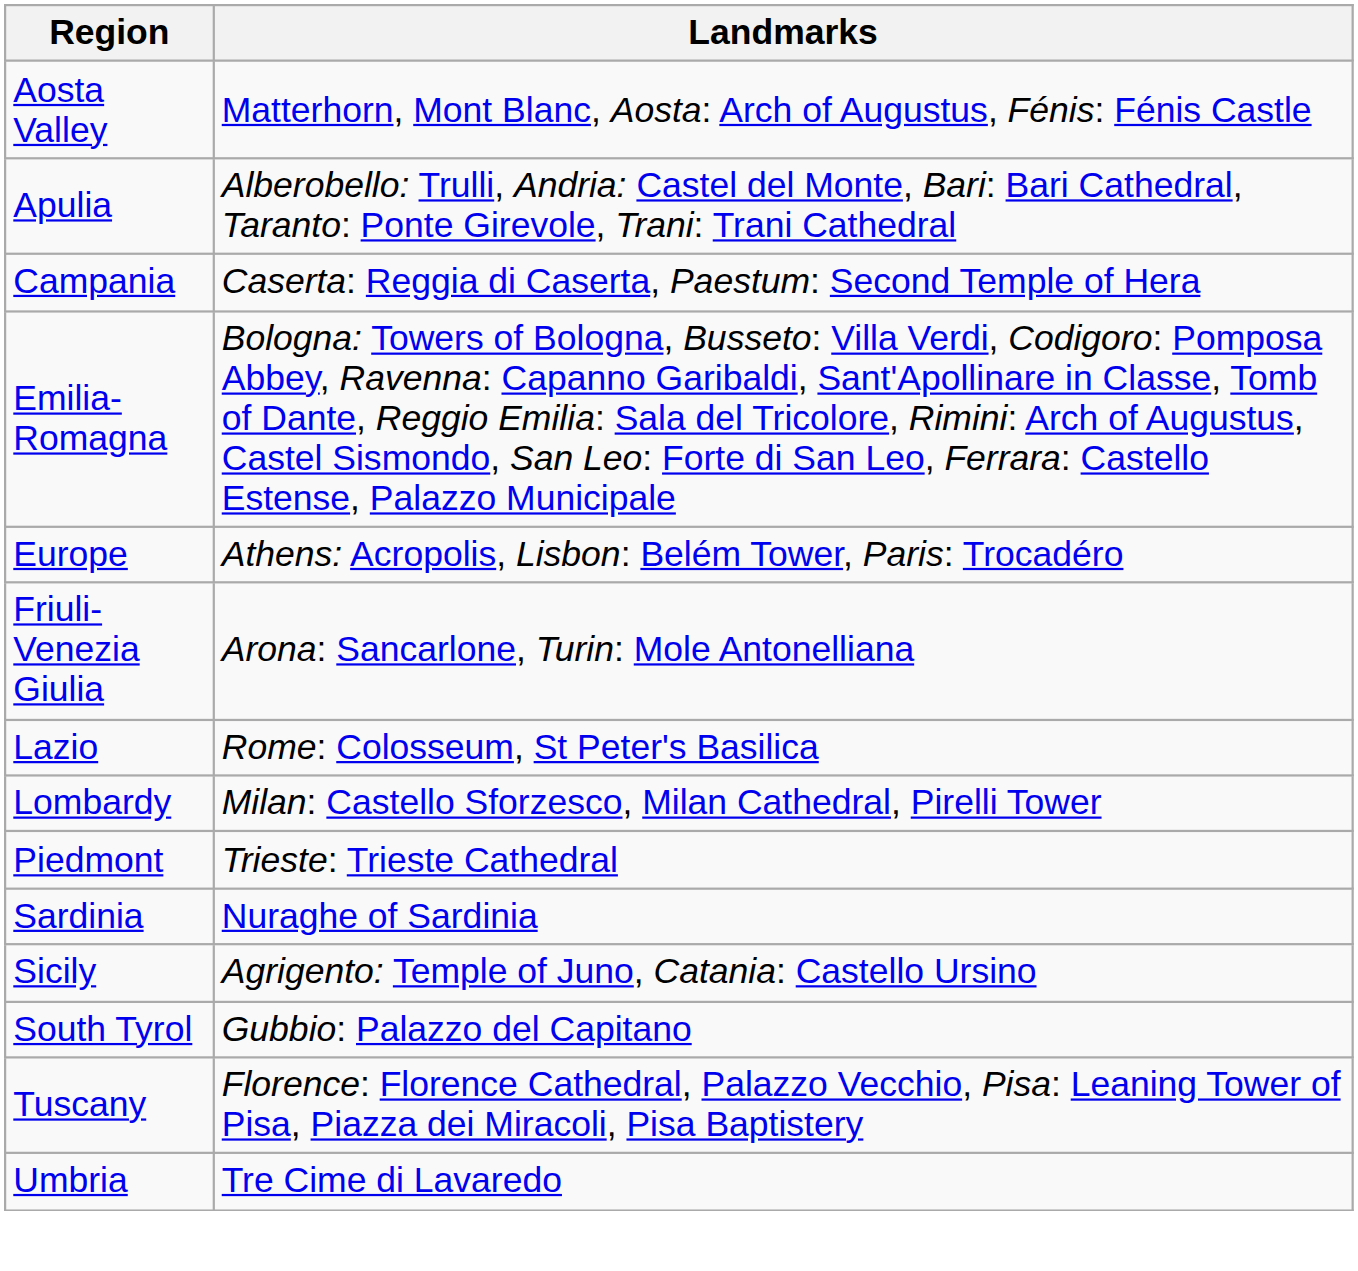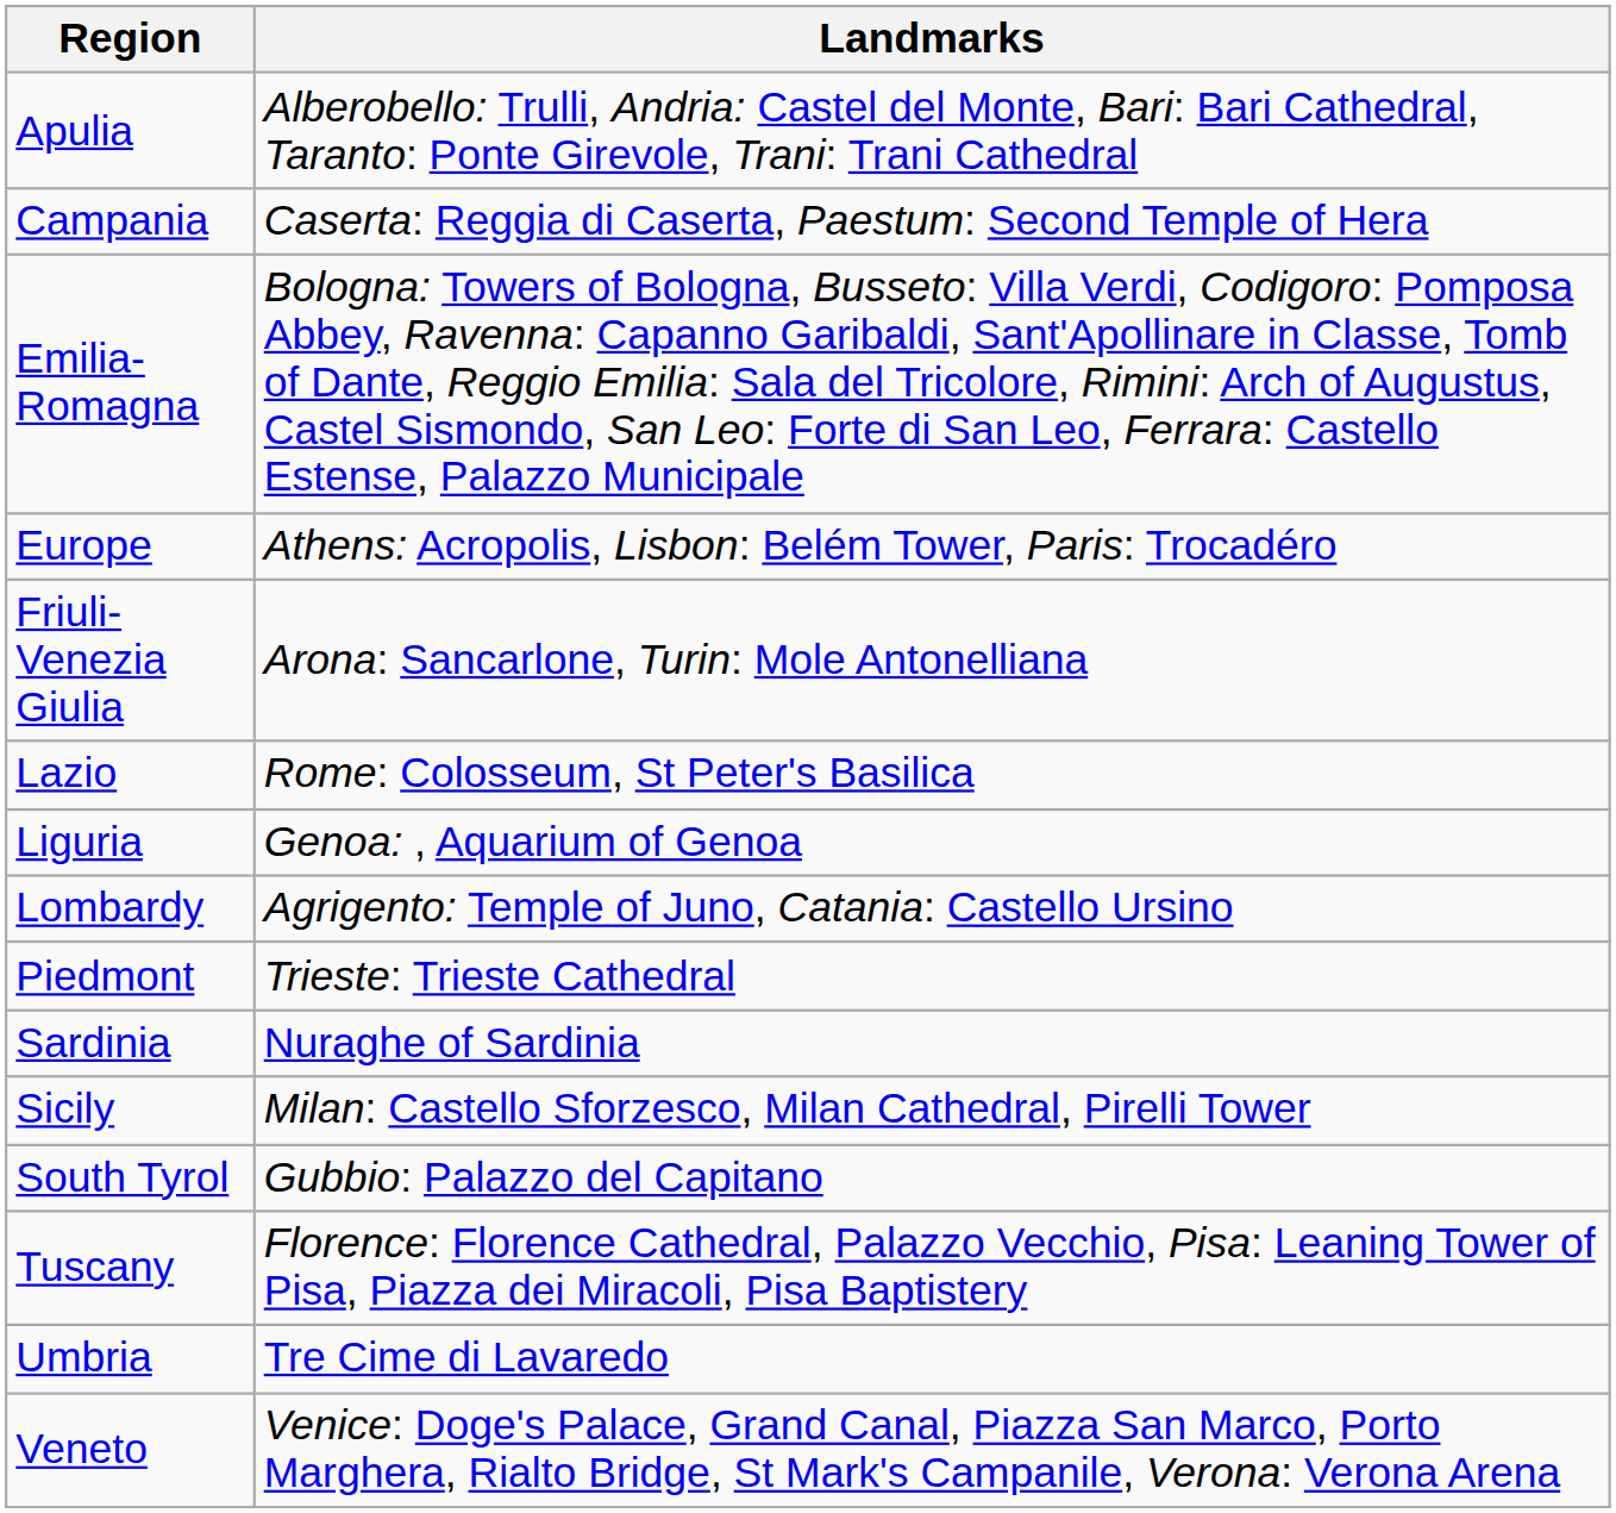- row: Aosta Valley | Matterhorn, Mont Blanc, Aosta: Arch of Augustus, Fénis: Fénis Castle
+ row: Liguria | Genoa: , Aquarium of Genoa
Lombardy | Landmarks: Milan: Castello Sforzesco, Milan Cathedral, Pirelli Tower -> Agrigento: Temple of Juno, Catania: Castello Ursino
Sicily | Landmarks: Agrigento: Temple of Juno, Catania: Castello Ursino -> Milan: Castello Sforzesco, Milan Cathedral, Pirelli Tower
+ row: Veneto | Venice: Doge's Palace, Grand Canal, Piazza San Marco, Porto Marghera, Rialto Bridge, St Mark's Campanile, Verona: Verona Arena
